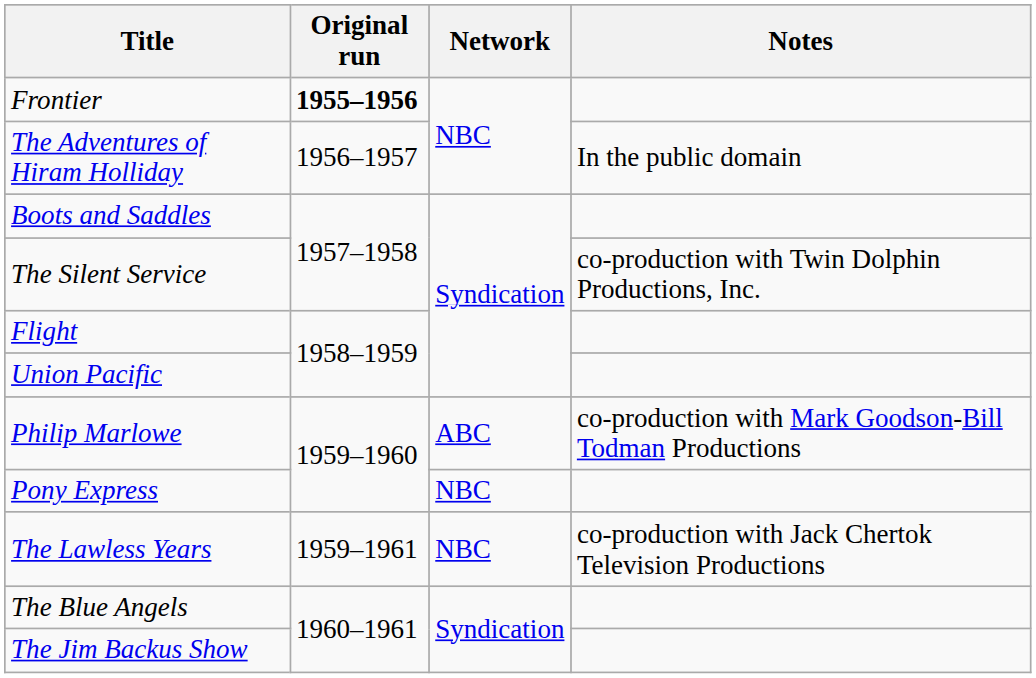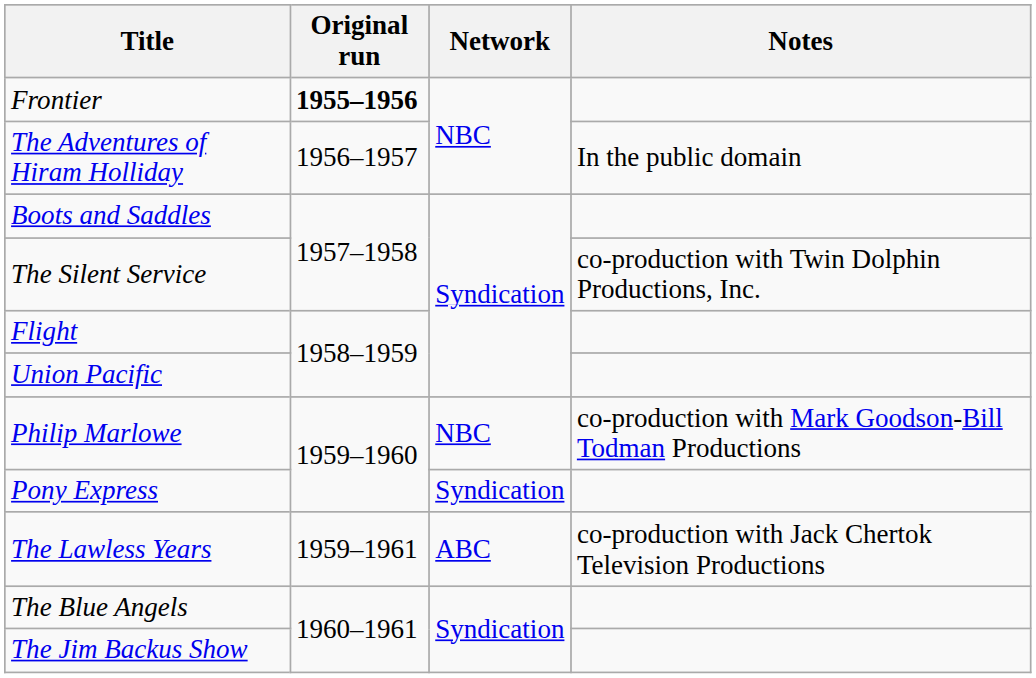Philip Marlowe | Network: ABC -> NBC
Pony Express | Network: NBC -> Syndication
The Lawless Years | Network: NBC -> ABC
